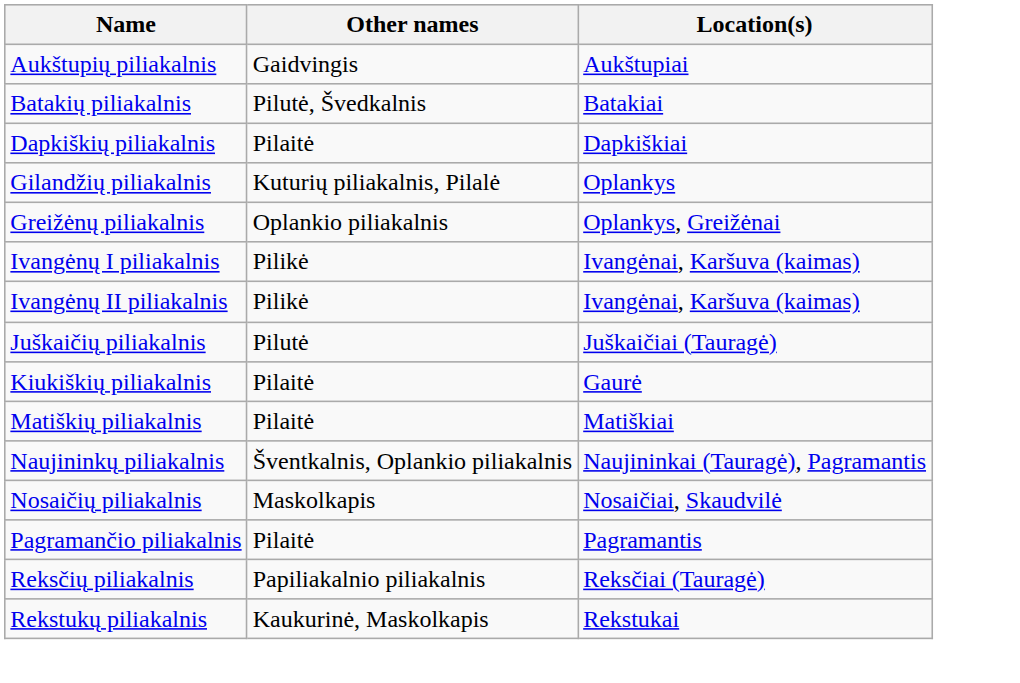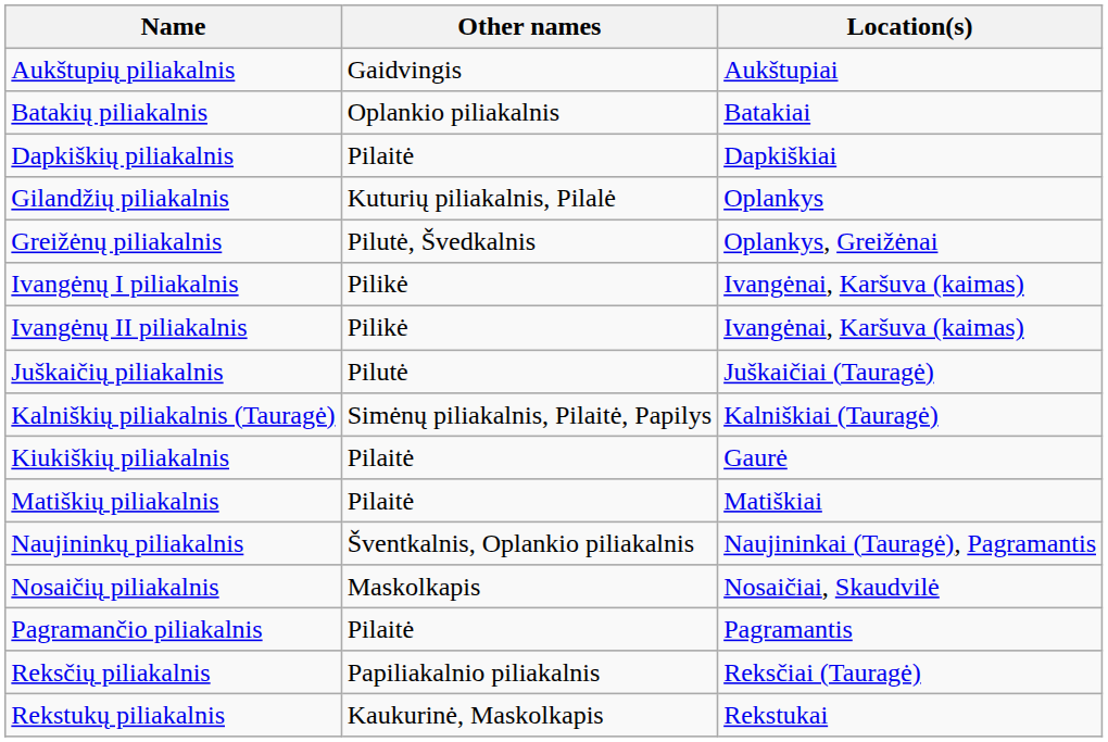Batakių piliakalnis | Other names: Pilutė, Švedkalnis -> Oplankio piliakalnis
Greižėnų piliakalnis | Other names: Oplankio piliakalnis -> Pilutė, Švedkalnis
+ row: Kalniškių piliakalnis (Tauragė) | Simėnų piliakalnis, Pilaitė, Papilys | Kalniškiai (Tauragė)
